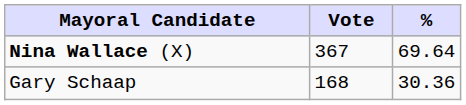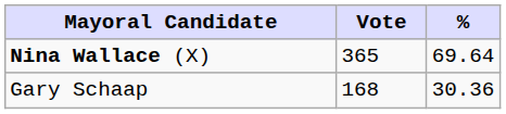Nina Wallace (X) | Vote: 367 -> 365
